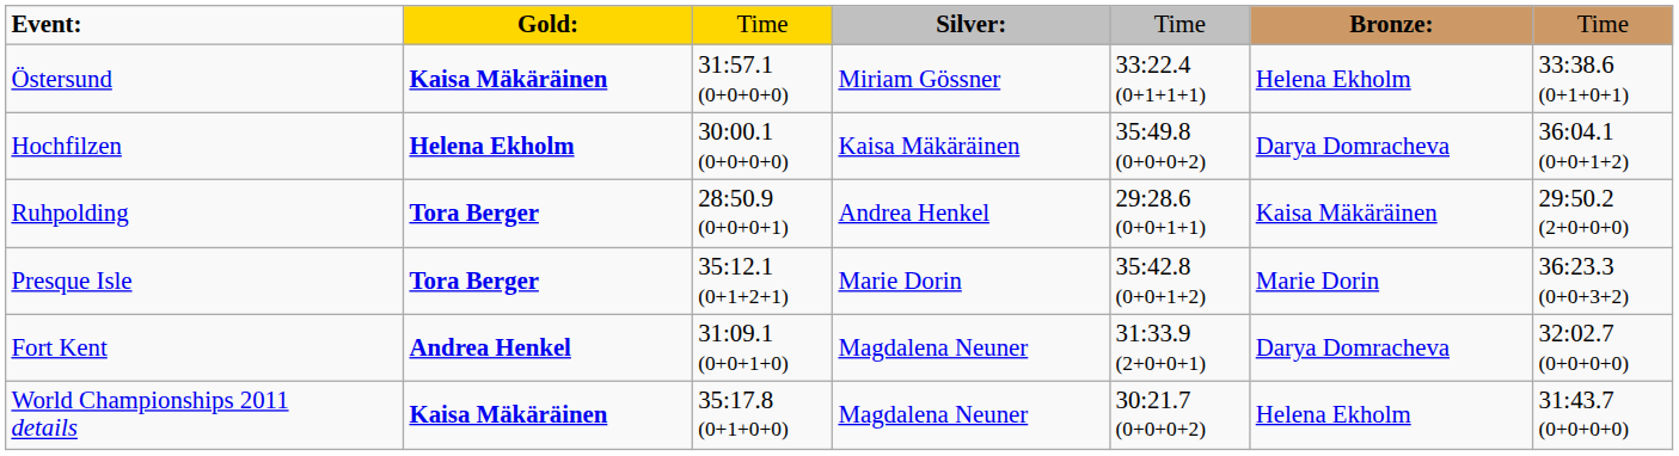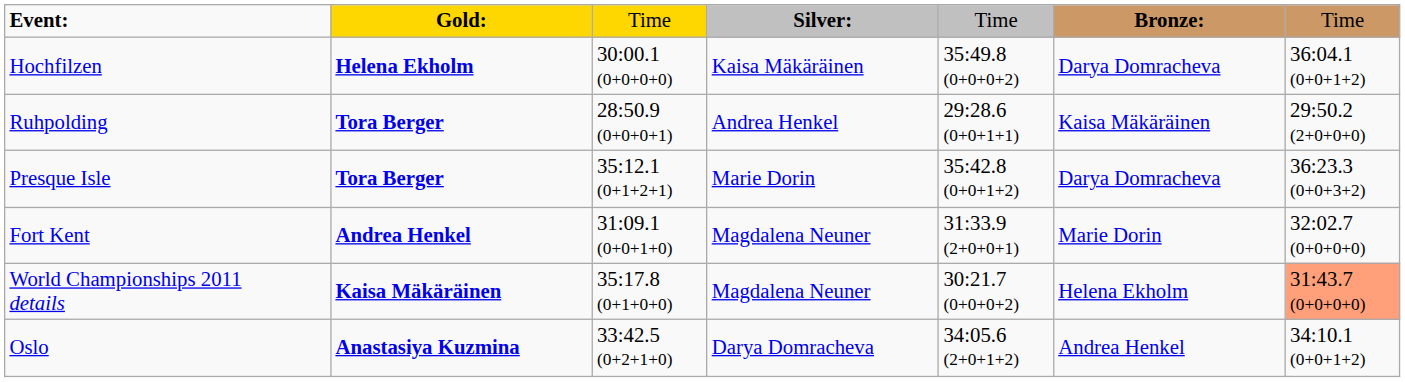- row: Östersund | Kaisa Mäkäräinen | 31:57.1 (0+0+0+0) | Miriam Gössner | 33:22.4 (0+1+1+1) | Helena Ekholm | 33:38.6 (0+1+0+1)
Presque Isle | column 6: Marie Dorin -> Darya Domracheva
Fort Kent | column 6: Darya Domracheva -> Marie Dorin
World Championships 2011 details | column 7: no background -> lightsalmon background
+ row: Oslo | Anastasiya Kuzmina | 33:42.5 (0+2+1+0) | Darya Domracheva | 34:05.6 (2+0+1+2) | Andrea Henkel | 34:10.1 (0+0+1+2)
